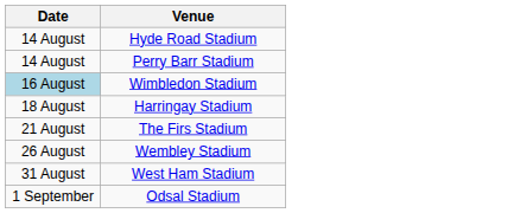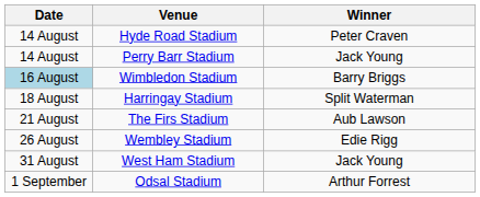+ column: Winner | Peter Craven | Jack Young | Barry Briggs | Split Waterman | Aub Lawson | Edie Rigg | Jack Young | Arthur Forrest
